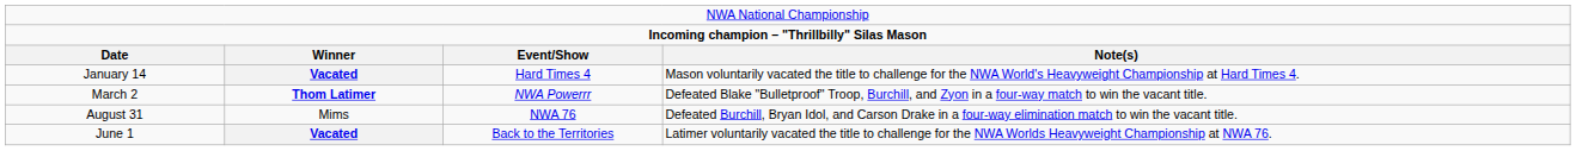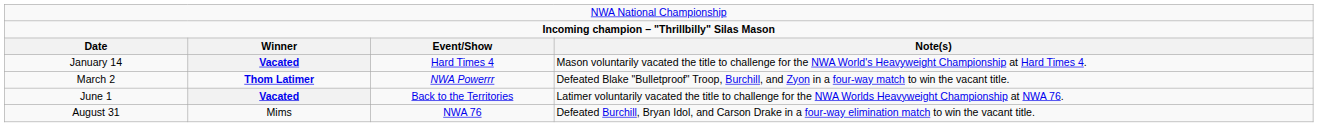rows swapped: June 1 <-> August 31
